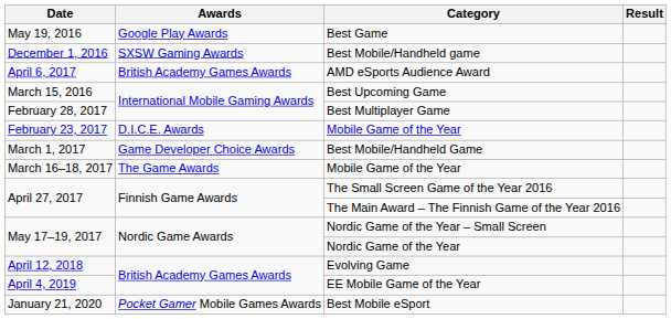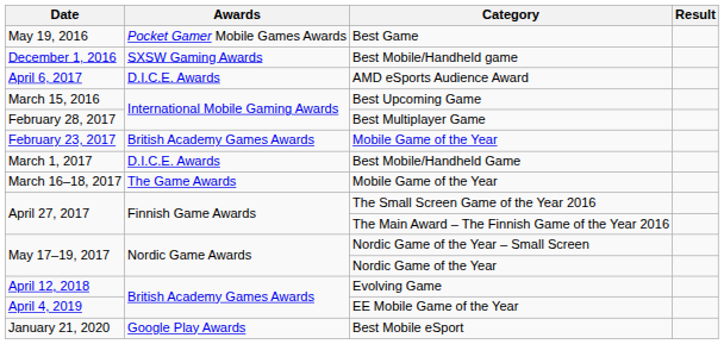Best Game | Awards: Google Play Awards -> Pocket Gamer Mobile Games Awards
AMD eSports Audience Award | Awards: British Academy Games Awards -> D.I.C.E. Awards
February 23, 2017 / Mobile Game of the Year | Awards: D.I.C.E. Awards -> British Academy Games Awards
Best Mobile/Handheld Game | Awards: Game Developer Choice Awards -> D.I.C.E. Awards
Best Mobile eSport | Awards: Pocket Gamer Mobile Games Awards -> Google Play Awards
